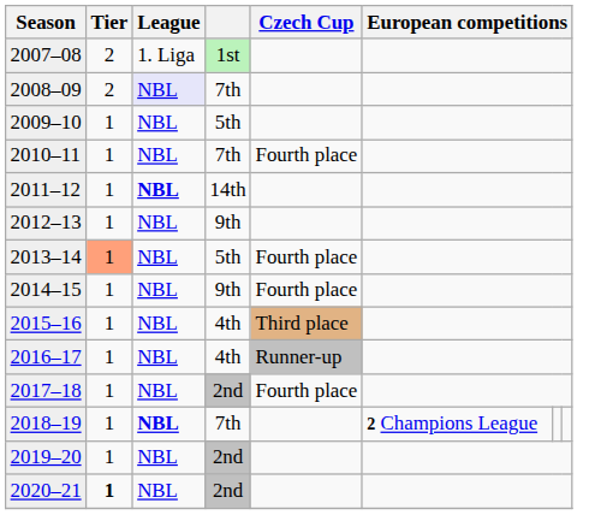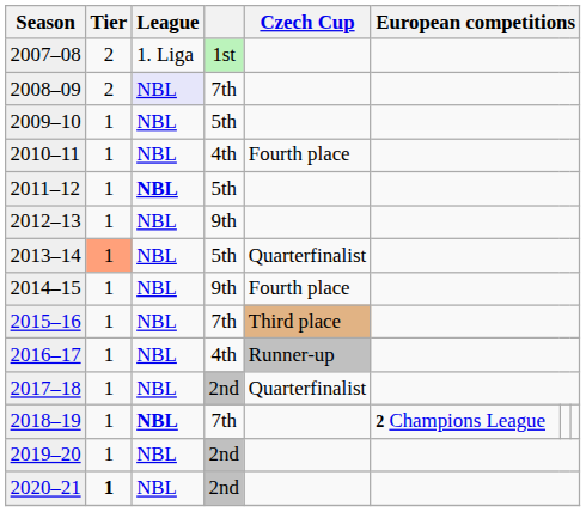2010–11 | column 4: 7th -> 4th
2011–12 | column 4: 14th -> 5th
2013–14 | Czech Cup: Fourth place -> Quarterfinalist
2015–16 | column 4: 4th -> 7th
2017–18 | Czech Cup: Fourth place -> Quarterfinalist
